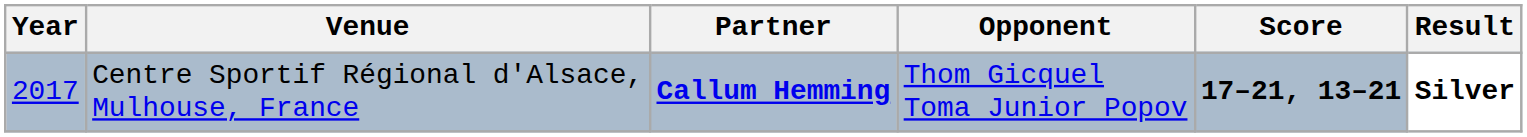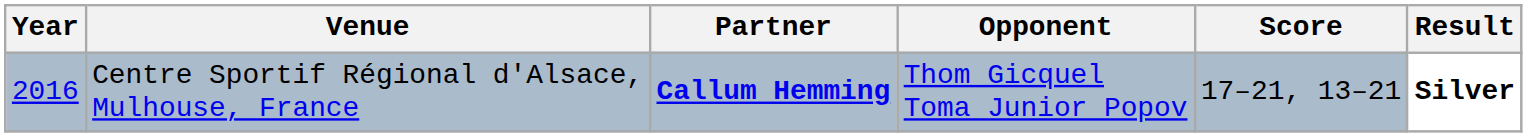Centre Sportif Régional d'Alsace, Mulhouse, France | Year: 2017 -> 2016
Centre Sportif Régional d'Alsace, Mulhouse, France | Score: bold -> normal
